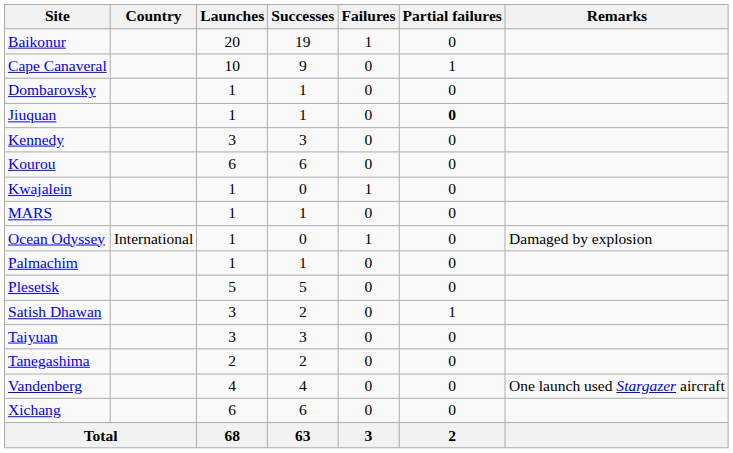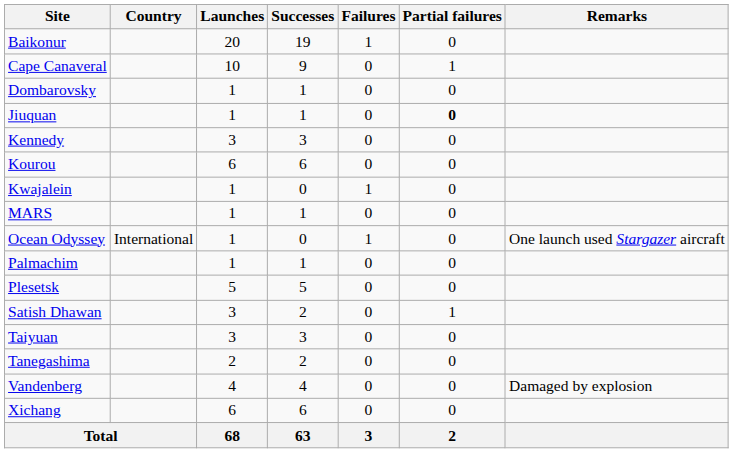Ocean Odyssey | Remarks: Damaged by explosion -> One launch used Stargazer aircraft
Vandenberg | Remarks: One launch used Stargazer aircraft -> Damaged by explosion
